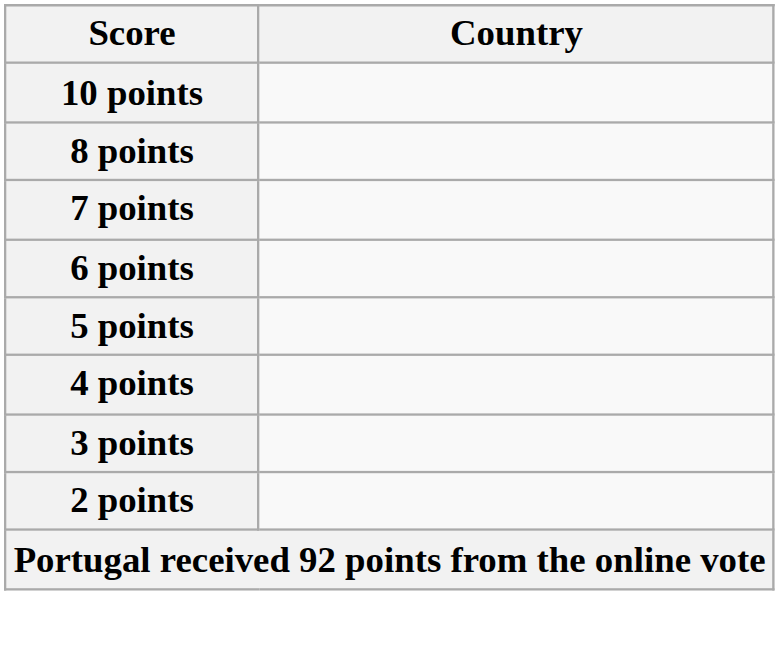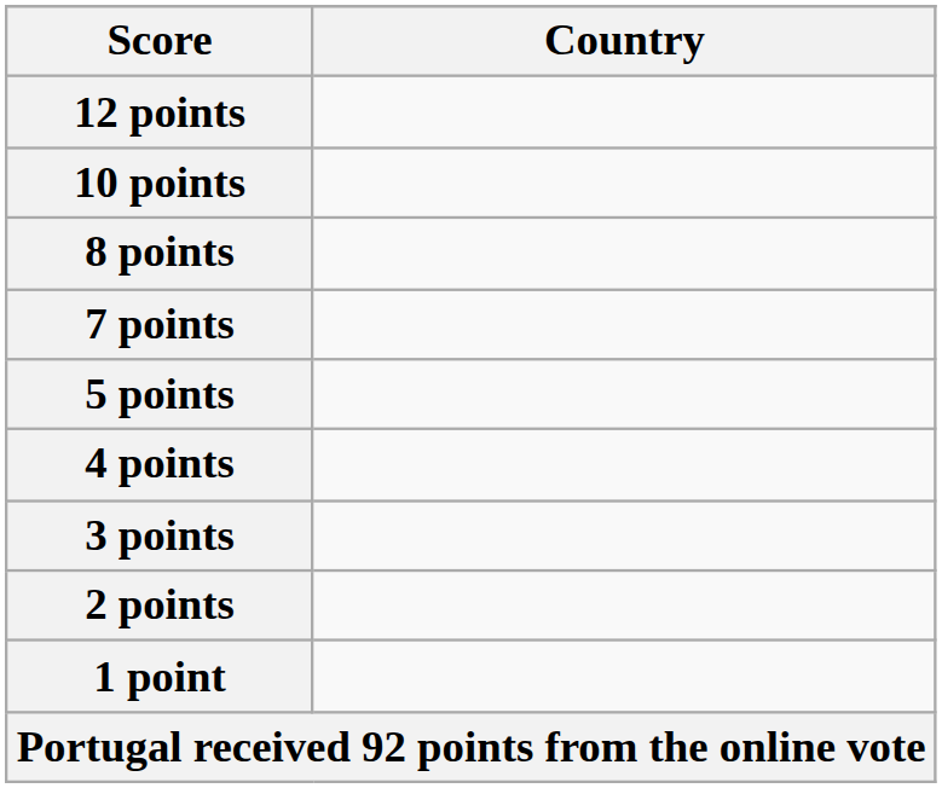+ row: 12 points
- row: 6 points
+ row: 1 point
